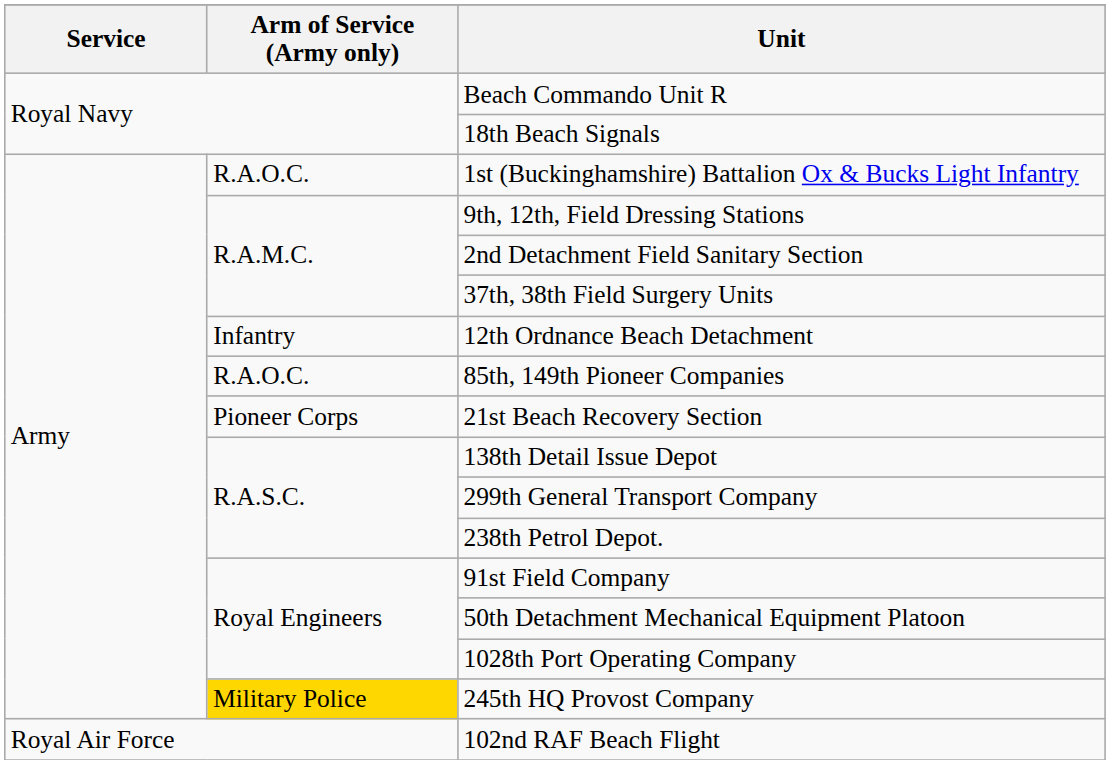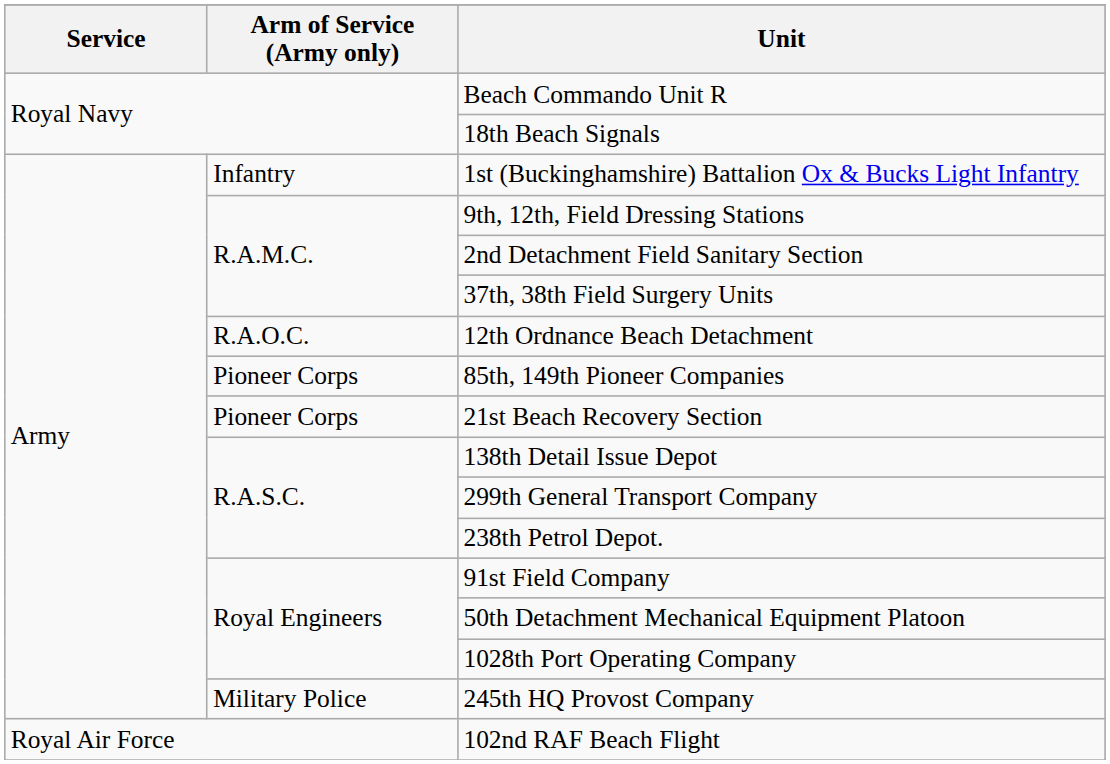1st (Buckinghamshire) Battalion Ox & Bucks Light Infantry | Arm of Service (Army only): R.A.O.C. -> Infantry
12th Ordnance Beach Detachment | Arm of Service (Army only): Infantry -> R.A.O.C.
85th, 149th Pioneer Companies | Arm of Service (Army only): R.A.O.C. -> Pioneer Corps
245th HQ Provost Company | Arm of Service (Army only): gold background -> no background
